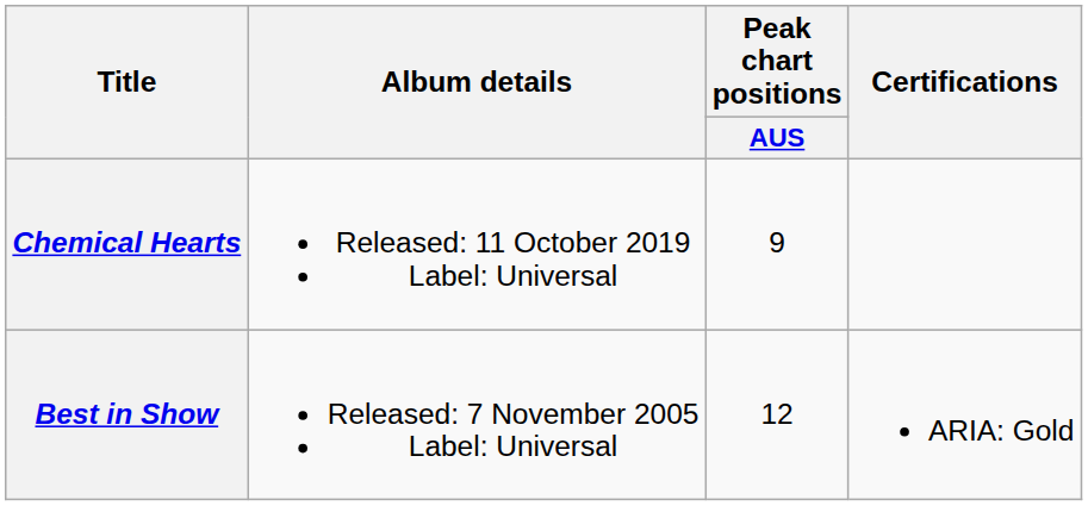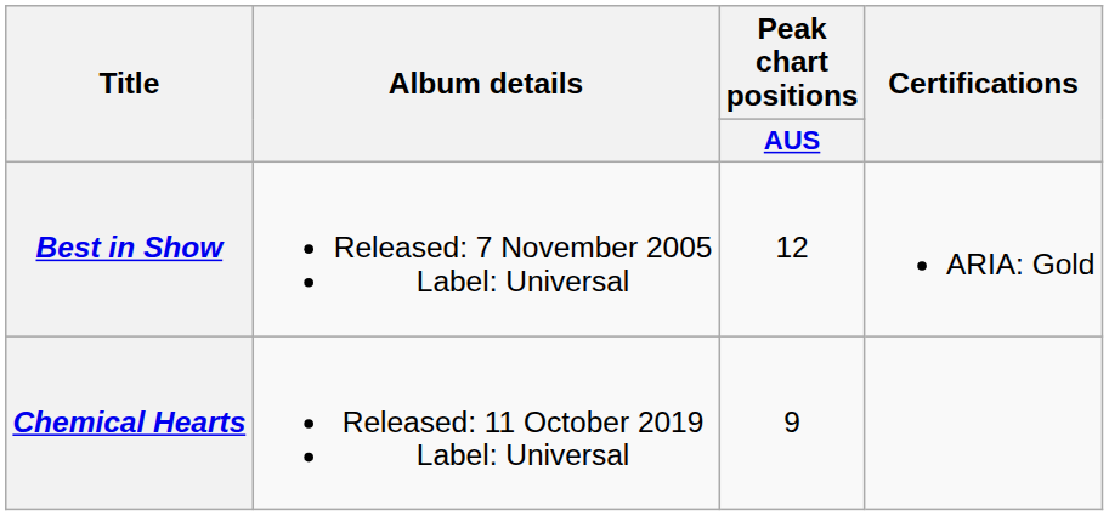rows swapped: Best in Show <-> Chemical Hearts
